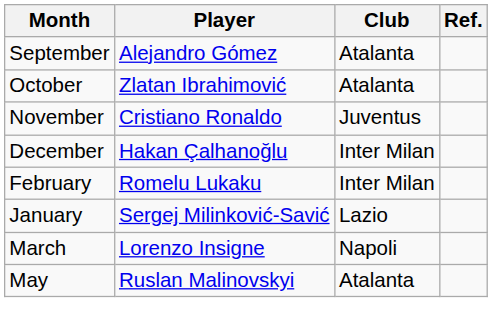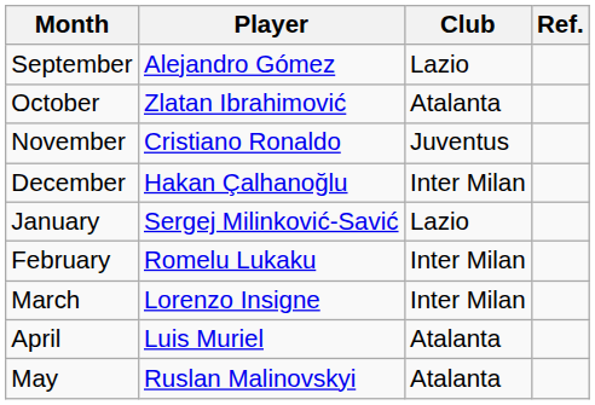September | Club: Atalanta -> Lazio
rows swapped: January <-> February
March | Club: Napoli -> Inter Milan
+ row: April | Luis Muriel | Atalanta
